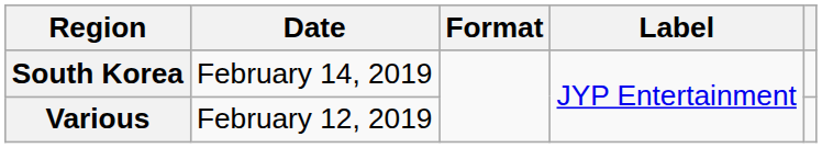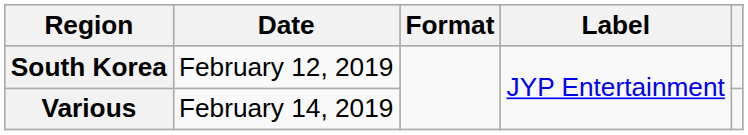South Korea | Date: February 14, 2019 -> February 12, 2019
Various | Date: February 12, 2019 -> February 14, 2019
